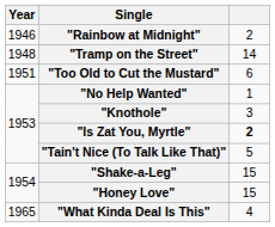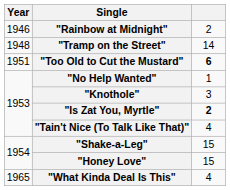"Too Old to Cut the Mustard" | column 3: normal -> bold
"Tain't Nice (To Talk Like That)" | column 3: 5 -> 4
